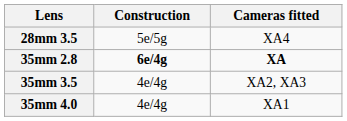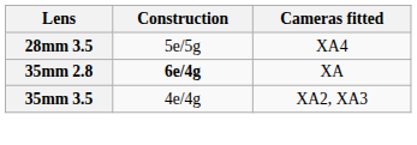35mm 2.8 | Cameras fitted: bold -> normal
- row: 35mm 4.0 | 4e/4g | XA1
